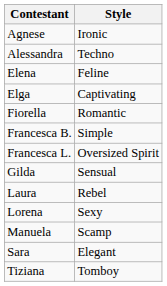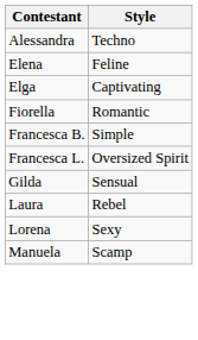- row: Agnese | Ironic
- row: Sara | Elegant
- row: Tiziana | Tomboy
